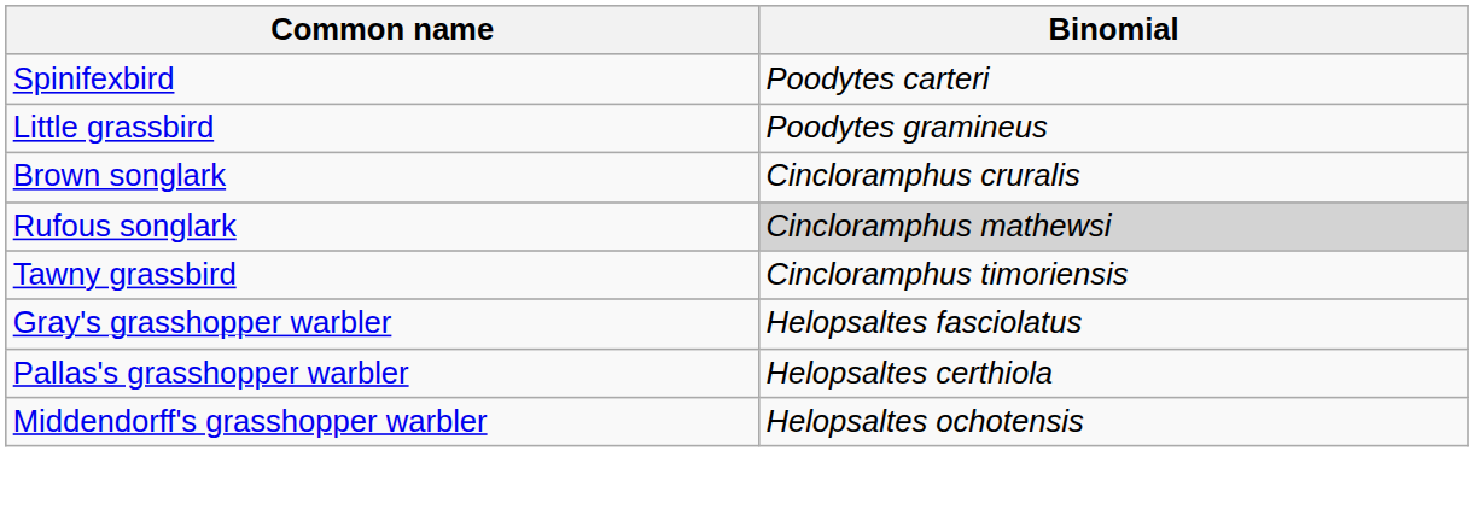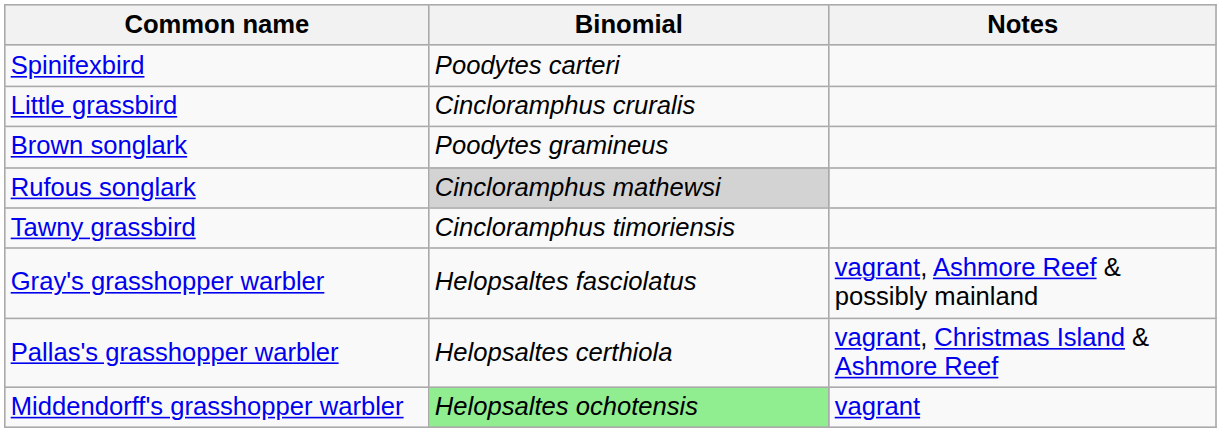+ column: Notes | vagrant, Ashmore Reef & possibly mainland | vagrant, Christmas Island & Ashmore Reef | vagrant
Little grassbird | Binomial: Poodytes gramineus -> Cincloramphus cruralis
Brown songlark | Binomial: Cincloramphus cruralis -> Poodytes gramineus
Middendorff's grasshopper warbler | Binomial: no background -> lightgreen background
